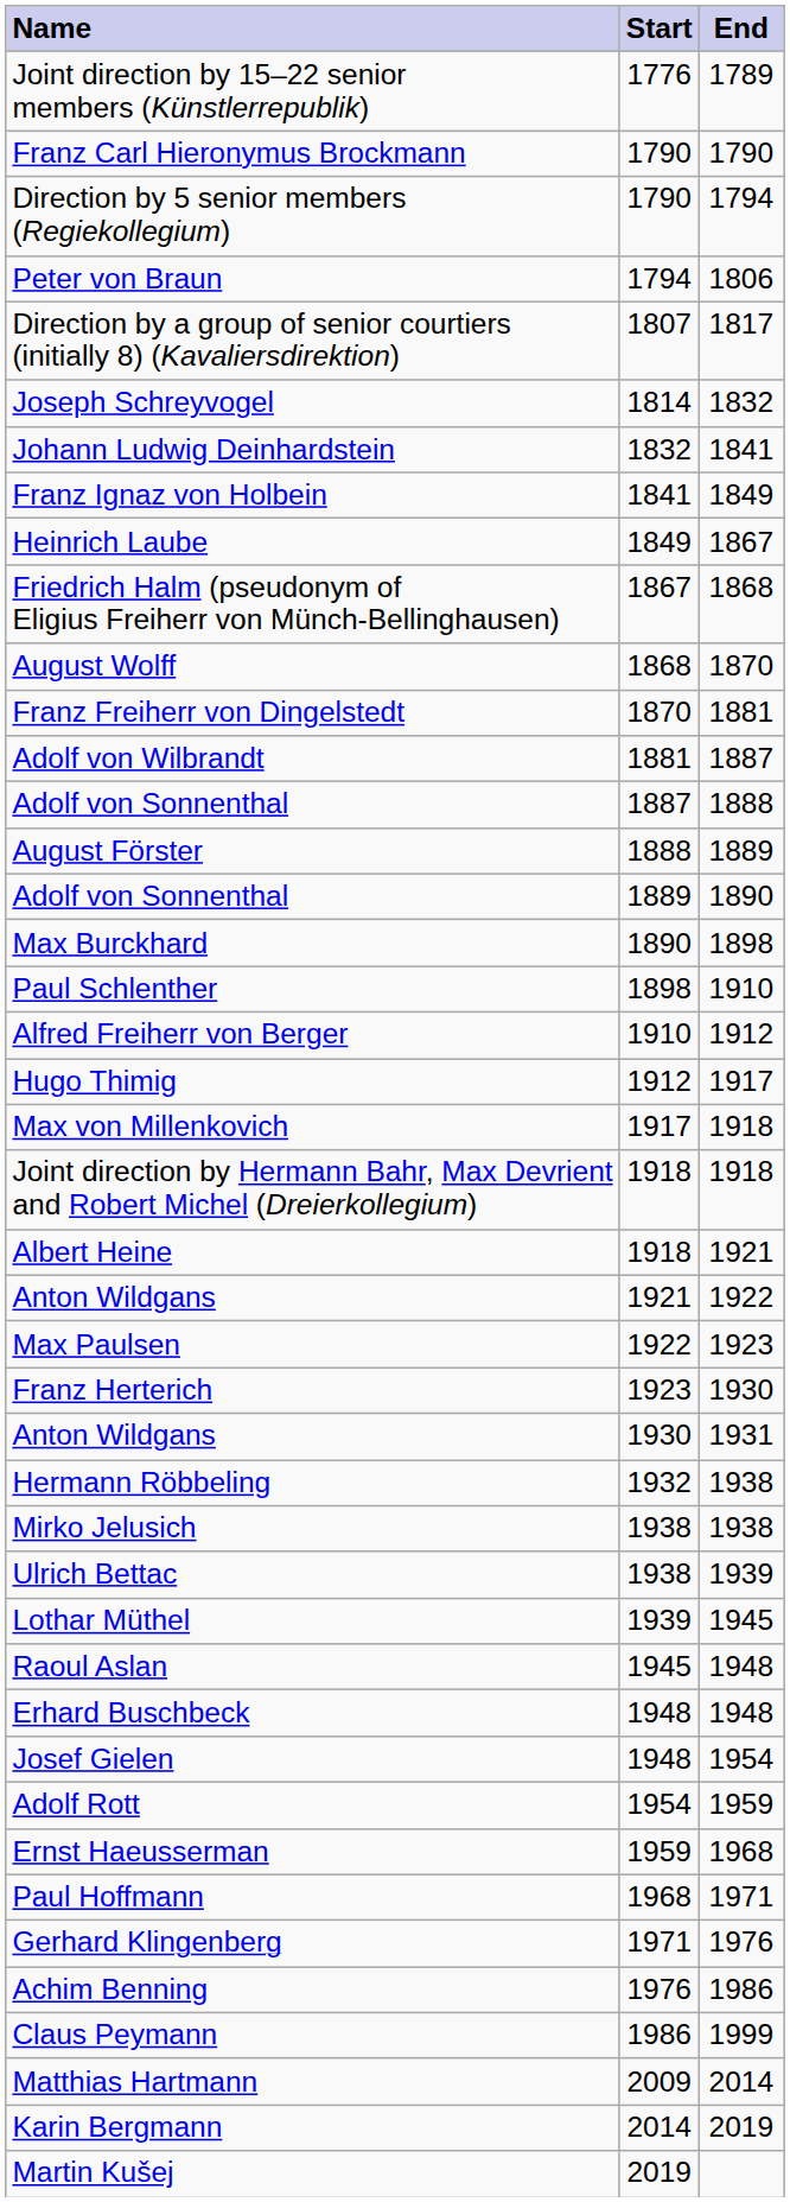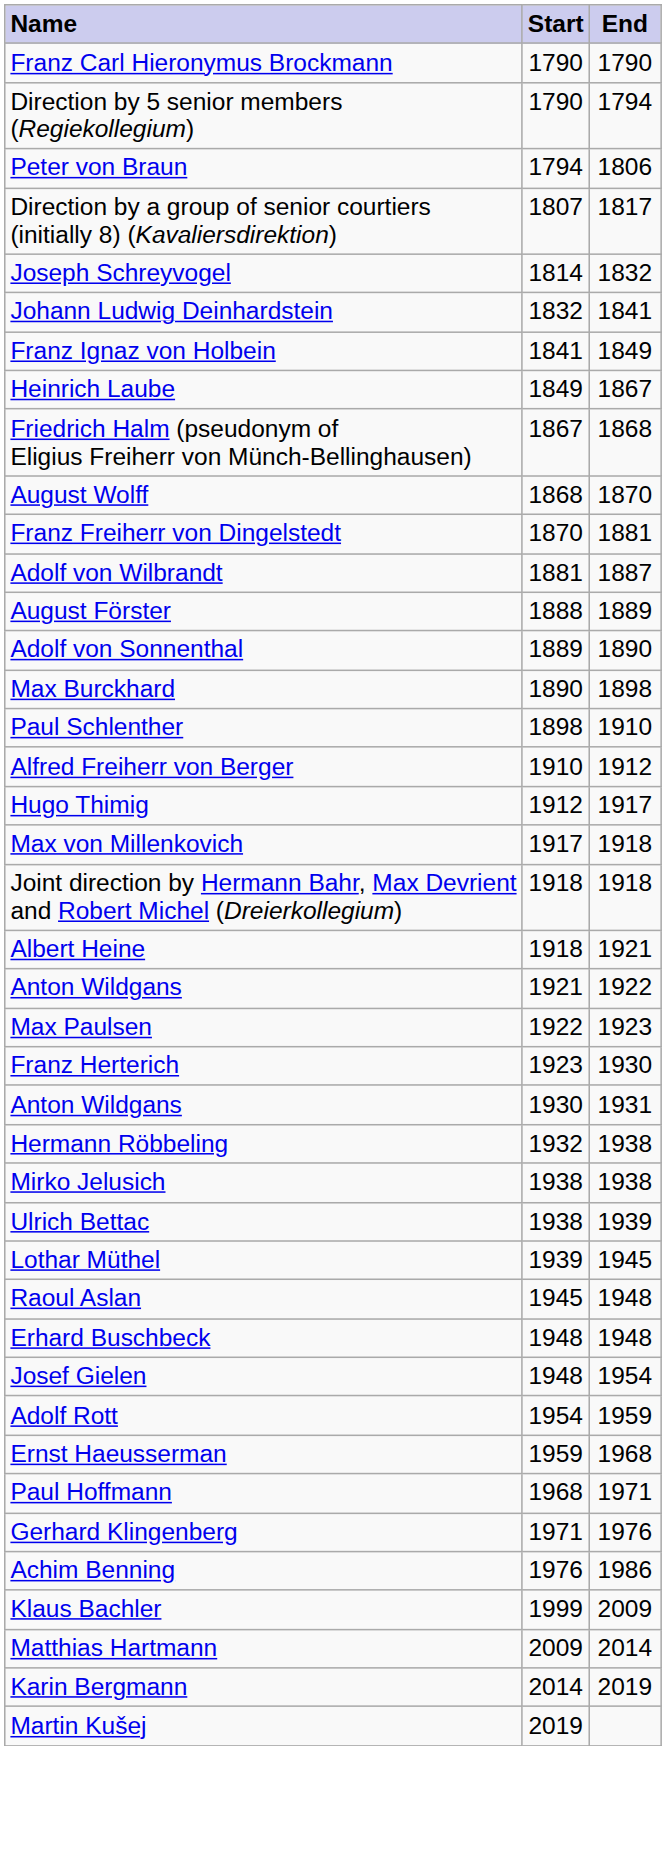- row: Joint direction by 15–22 senior members (Künstlerrepublik) | 1776 | 1789
- row: Adolf von Sonnenthal | 1887 | 1888
- row: Claus Peymann | 1986 | 1999
+ row: Klaus Bachler | 1999 | 2009
